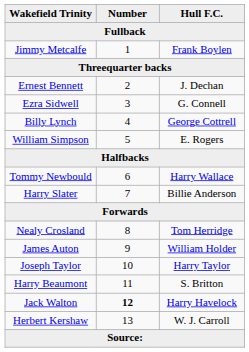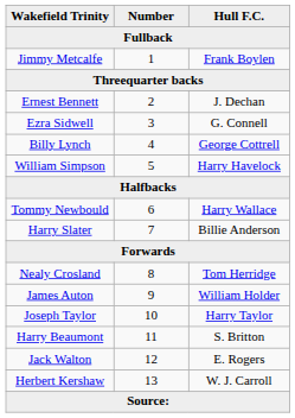William Simpson | Hull F.C.: E. Rogers -> Harry Havelock
Jack Walton | Number: bold -> normal
Jack Walton | Hull F.C.: Harry Havelock -> E. Rogers
